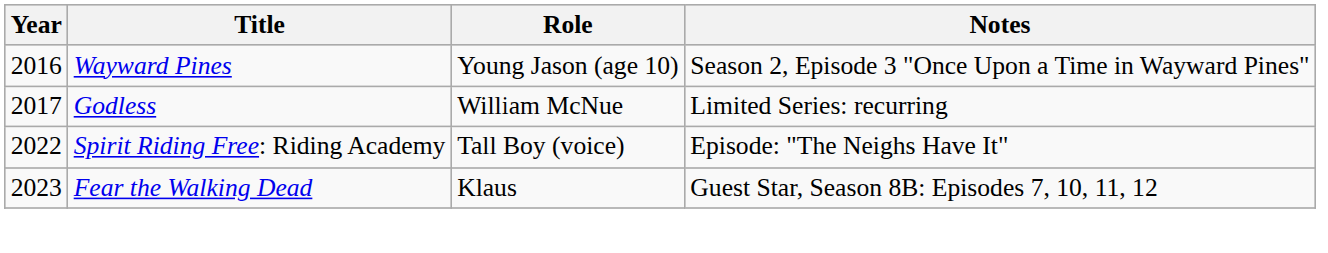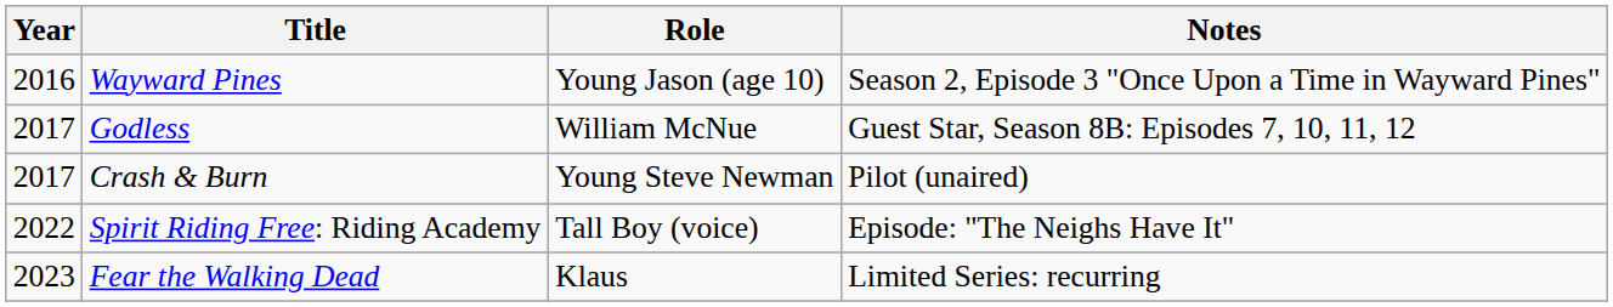Godless | Notes: Limited Series: recurring -> Guest Star, Season 8B: Episodes 7, 10, 11, 12
+ row: 2017 | Crash & Burn | Young Steve Newman | Pilot (unaired)
Fear the Walking Dead | Notes: Guest Star, Season 8B: Episodes 7, 10, 11, 12 -> Limited Series: recurring
